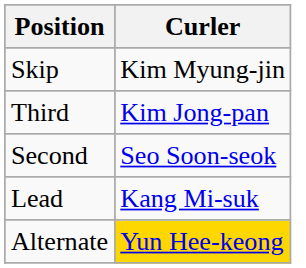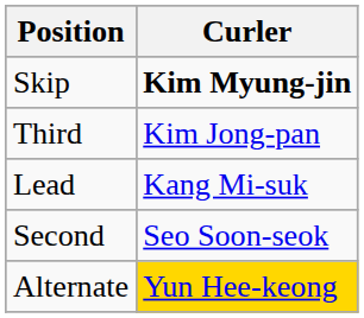Skip | Curler: normal -> bold
rows swapped: Second <-> Lead
